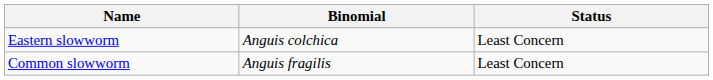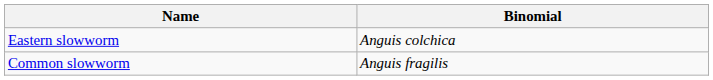- column: Status | Least Concern | Least Concern
